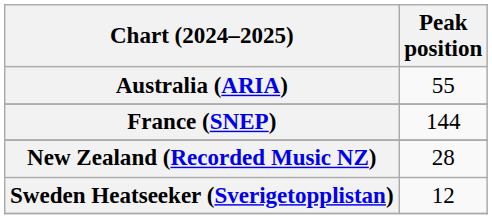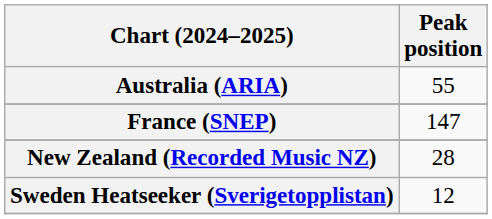France (SNEP) | Peak position: 144 -> 147
